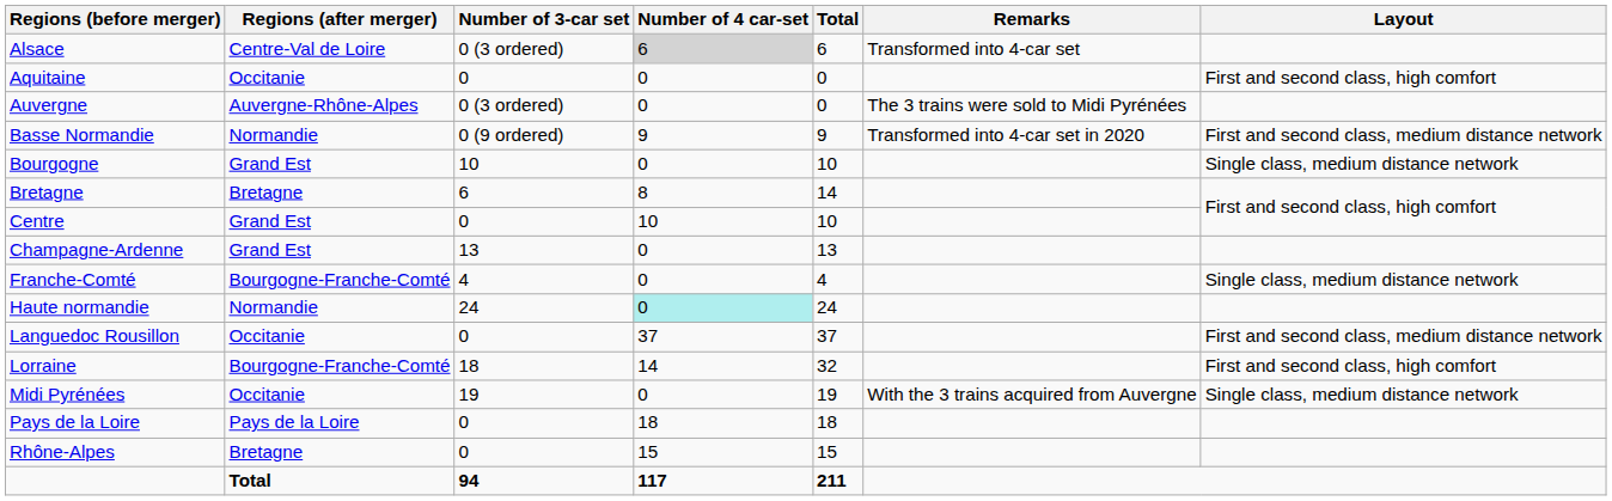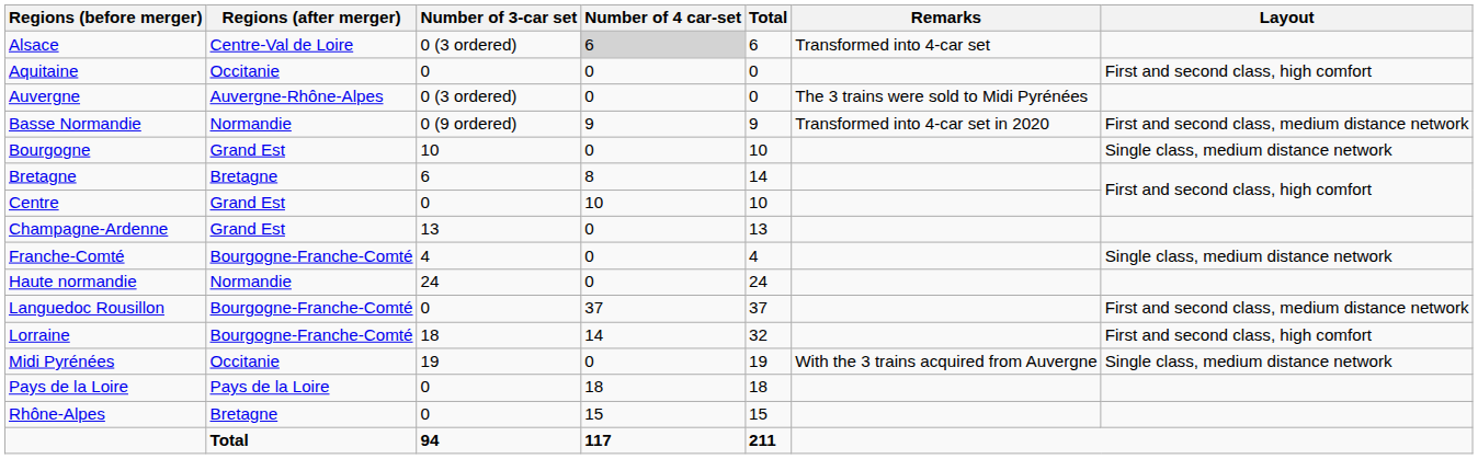Haute normandie | Number of 4 car-set: paleturquoise background -> no background
Languedoc Rousillon | Regions (after merger): Occitanie -> Bourgogne-Franche-Comté
